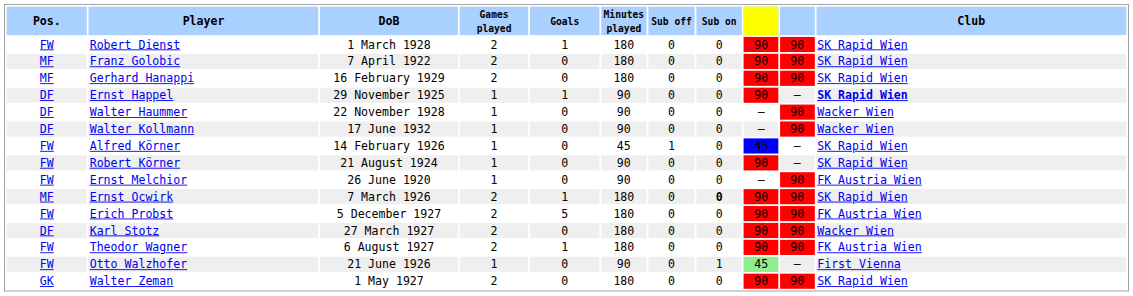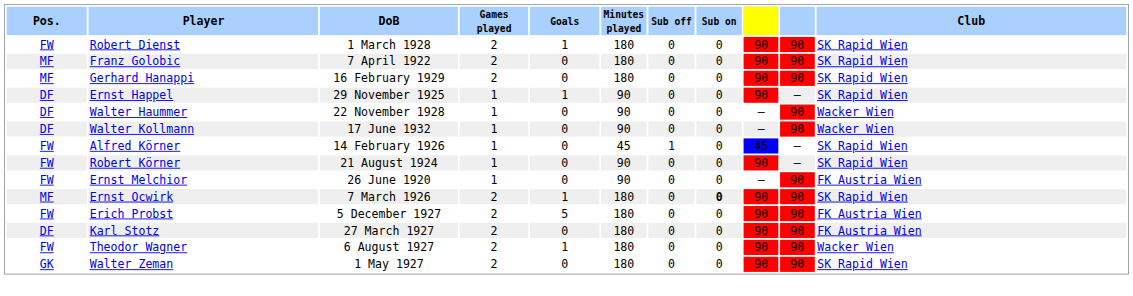Ernst Happel | Club: bold -> normal
Karl Stotz | Club: Wacker Wien -> FK Austria Wien
Theodor Wagner | Club: FK Austria Wien -> Wacker Wien
- row: FW | Otto Walzhofer | 21 June 1926 | 1 | 0 | 90 | 0 | 1 | 45 | – | First Vienna
